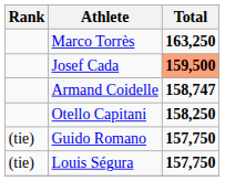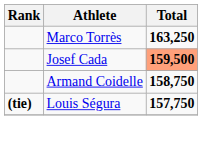Armand Coidelle | Total: 158,747 -> 158,750
- row: Otello Capitani | 158,250
- row: (tie) | Guido Romano | 157,750
Louis Ségura | Rank: normal -> bold
